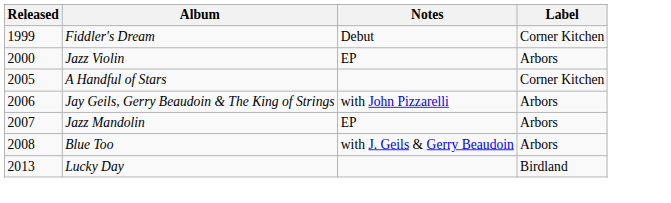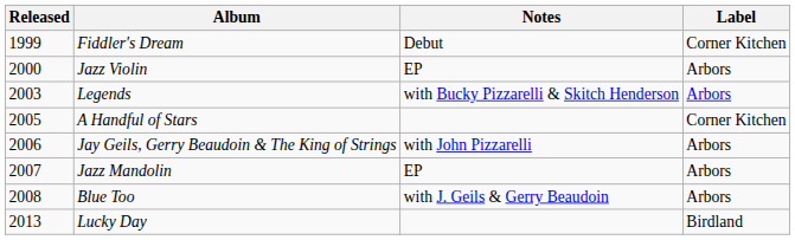+ row: 2003 | Legends | with Bucky Pizzarelli & Skitch Henderson | Arbors
